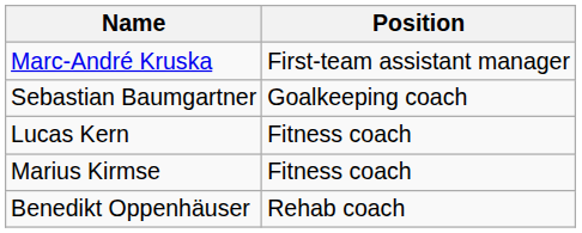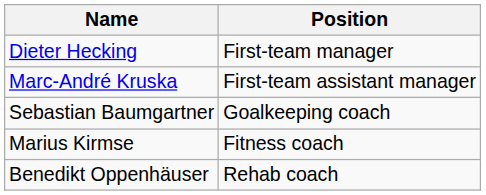+ row: Dieter Hecking | First-team manager
- row: Lucas Kern | Fitness coach
